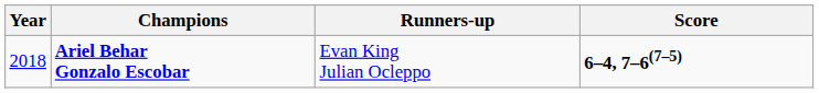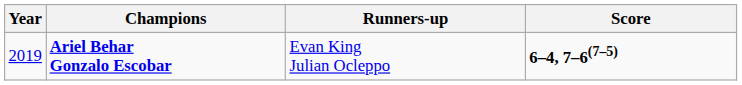Ariel Behar Gonzalo Escobar | Year: 2018 -> 2019
